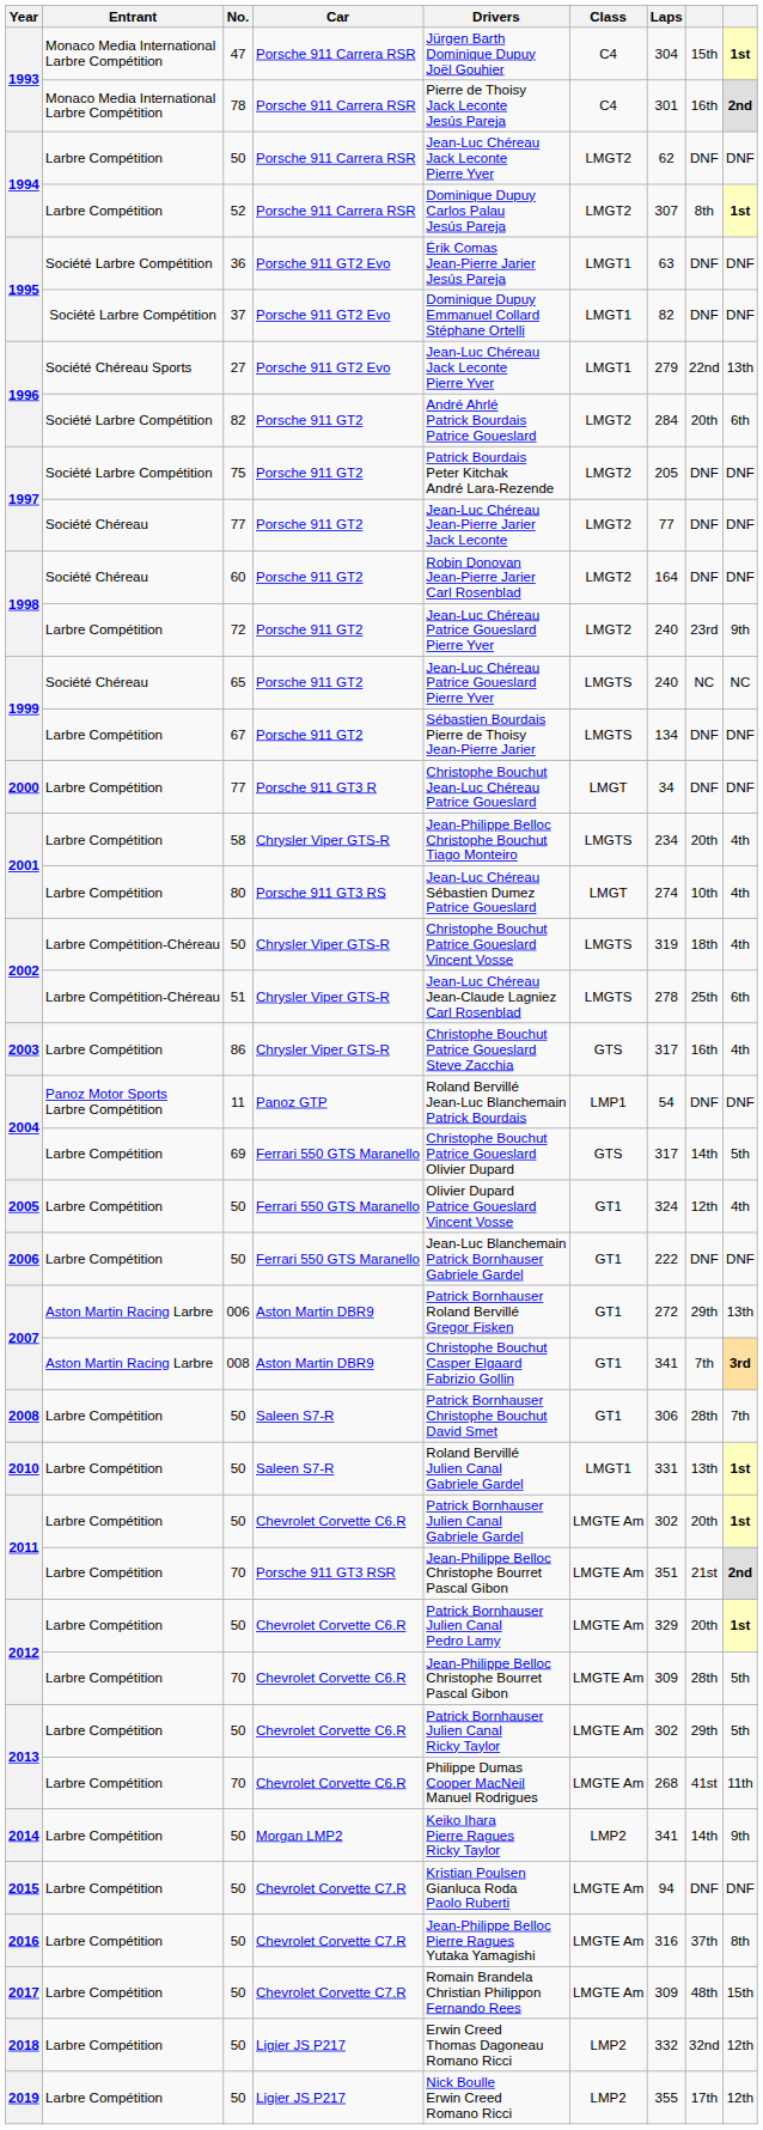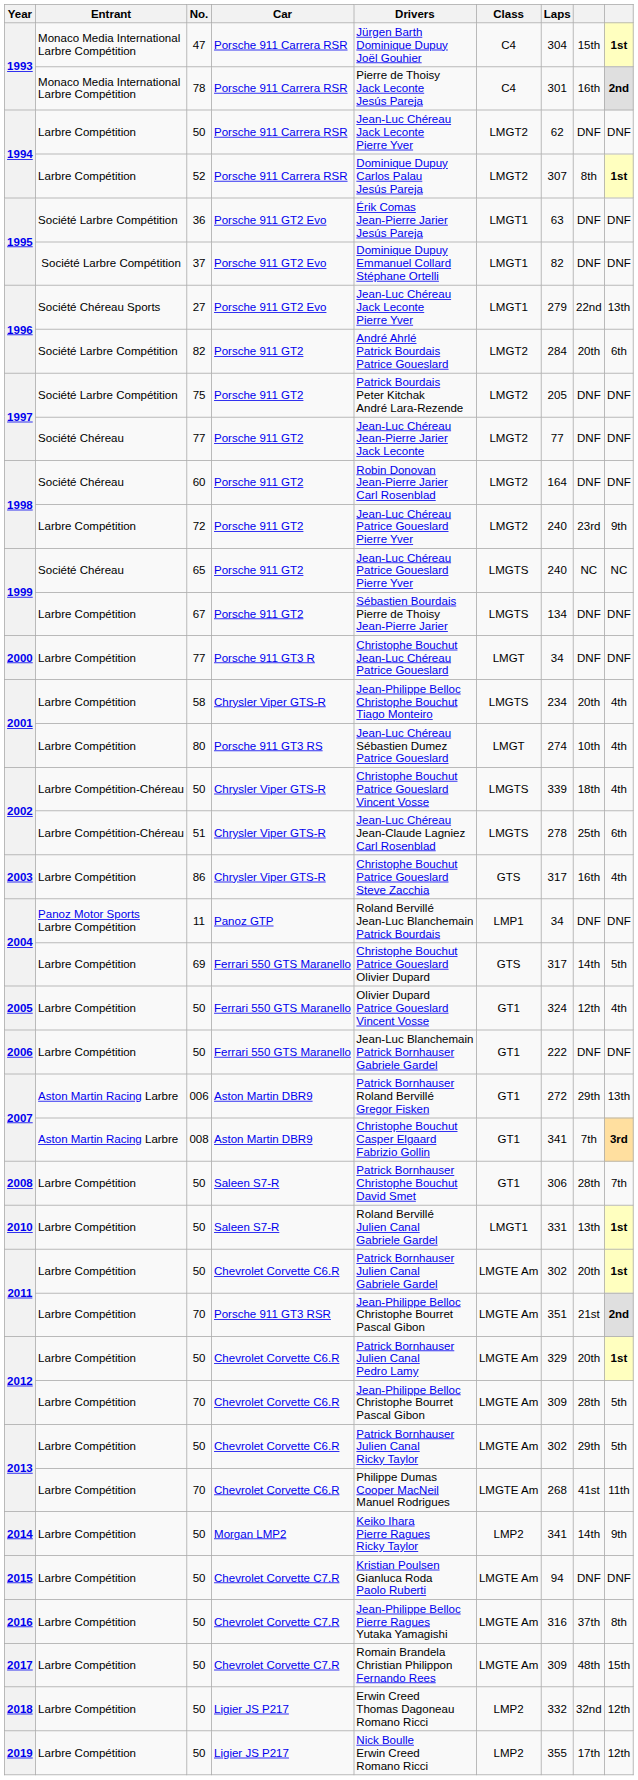2002 / 50 | Laps: 319 -> 339
2004 / 11 | Laps: 54 -> 34
